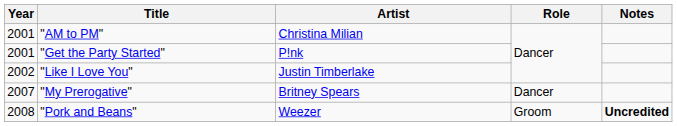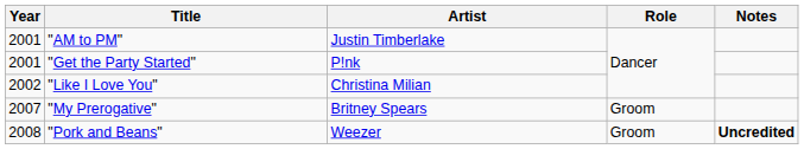"AM to PM" | Artist: Christina Milian -> Justin Timberlake
"Like I Love You" | Artist: Justin Timberlake -> Christina Milian
"My Prerogative" | Role: Dancer -> Groom
